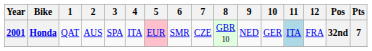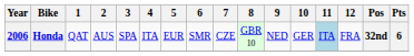Honda | Year: 2001 -> 2006
Honda | 5: pink background -> no background
Honda | Pts: 7 -> 6
